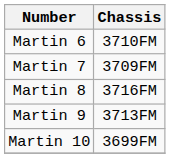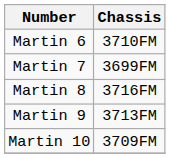Martin 7 | Chassis: 3709FM -> 3699FM
Martin 10 | Chassis: 3699FM -> 3709FM
